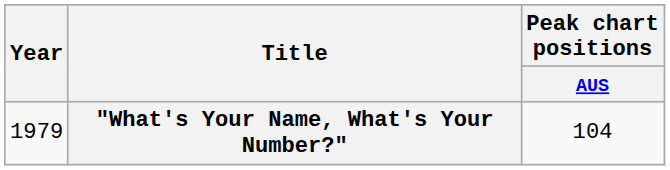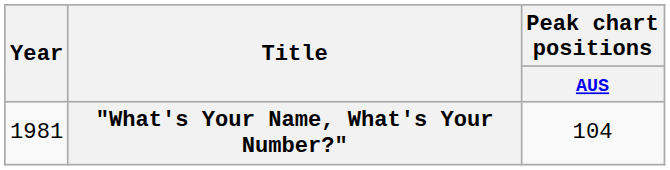"What's Your Name, What's Your Number?" | Year: 1979 -> 1981
